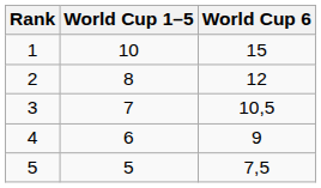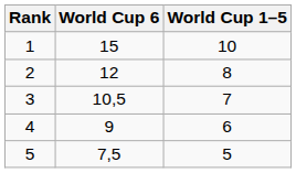columns swapped: World Cup 1–5 <-> World Cup 6
